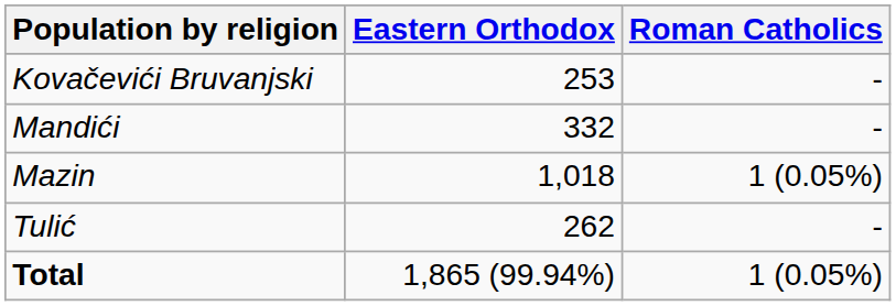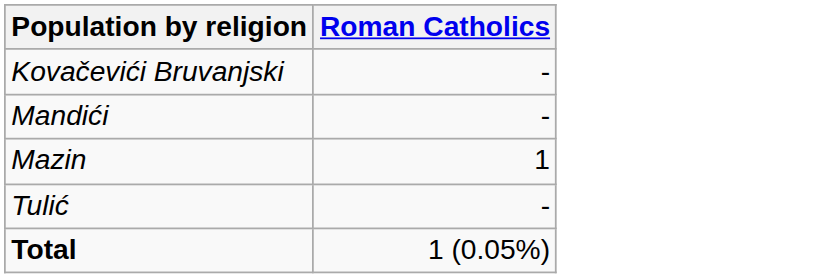- column: Eastern Orthodox | 253 | 332 | 1,018 | 262 | 1,865 (99.94%)
Mazin | Roman Catholics: 1 (0.05%) -> 1
